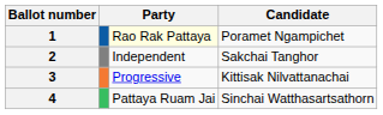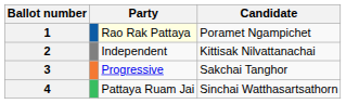2 | Candidate: Sakchai Tanghor -> Kittisak Nilvattanachai
3 | Candidate: Kittisak Nilvattanachai -> Sakchai Tanghor
